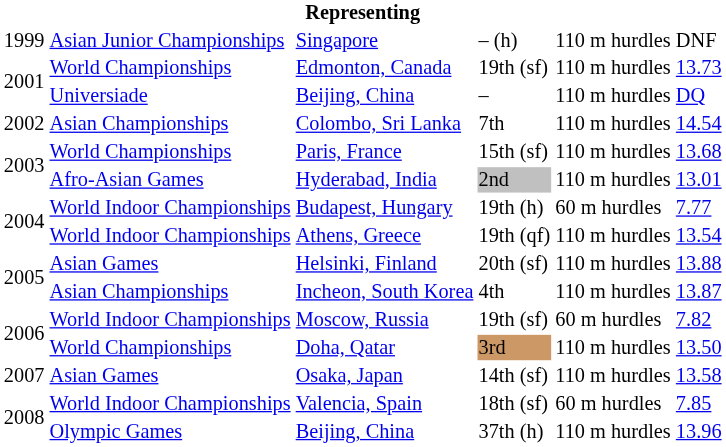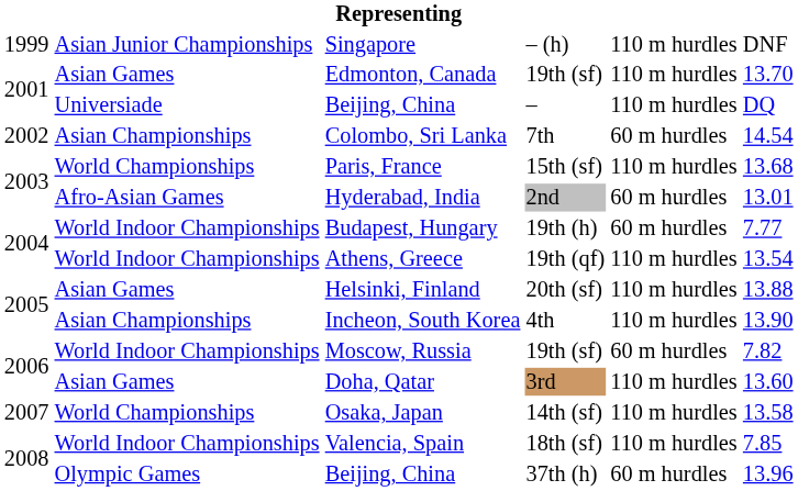Edmonton, Canada | column 2: World Championships -> Asian Games
Edmonton, Canada | column 6: 13.73 -> 13.70
Colombo, Sri Lanka | column 5: 110 m hurdles -> 60 m hurdles
Hyderabad, India | column 5: 110 m hurdles -> 60 m hurdles
Incheon, South Korea | column 6: 13.87 -> 13.90
Doha, Qatar | column 2: World Championships -> Asian Games
Doha, Qatar | column 6: 13.50 -> 13.60
Osaka, Japan | column 2: Asian Games -> World Championships
Valencia, Spain | column 5: 60 m hurdles -> 110 m hurdles
Beijing, China / 37th (h) | column 5: 110 m hurdles -> 60 m hurdles
